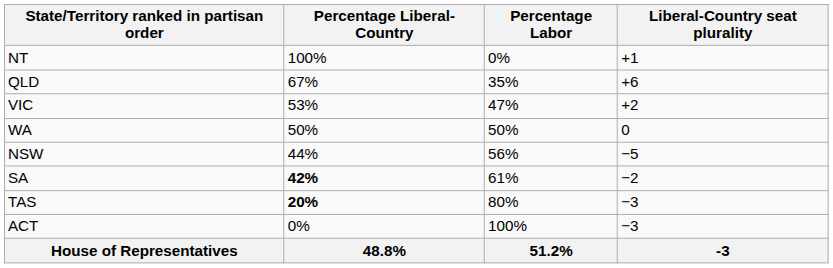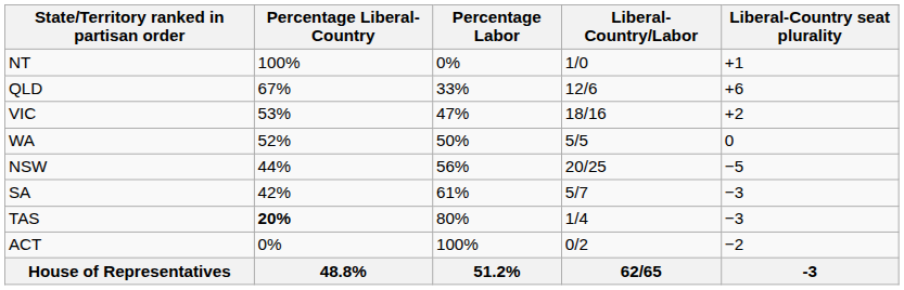+ column: Liberal-Country/Labor | 1/0 | 12/6 | 18/16 | 5/5 | 20/25 | 5/7 | 1/4 | 0/2 | 62/65
QLD | Percentage Labor: 35% -> 33%
WA | Percentage Liberal-Country: 50% -> 52%
SA | Percentage Liberal-Country: bold -> normal
SA | Liberal-Country seat plurality: −2 -> −3
ACT | Liberal-Country seat plurality: −3 -> −2
